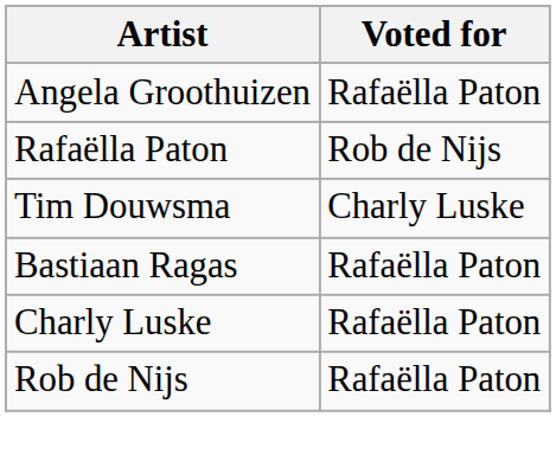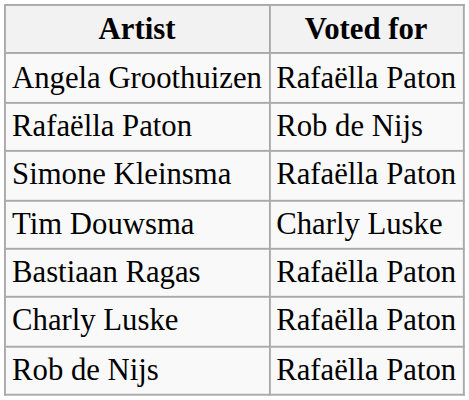+ row: Simone Kleinsma | Rafaëlla Paton
